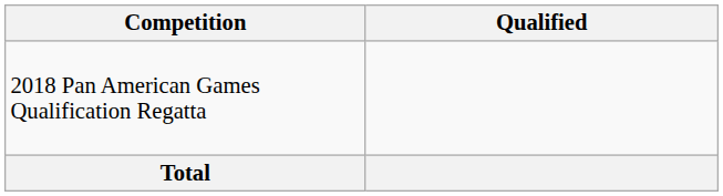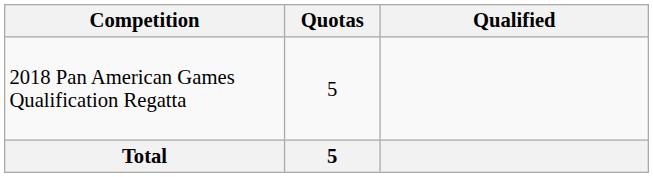+ column: Quotas | 5 | 5
